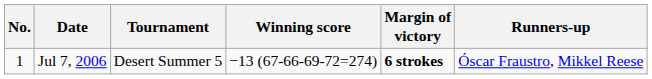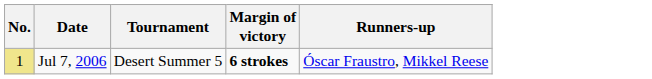- column: Winning score | −13 (67-66-69-72=274)
Jul 7, 2006 | No.: no background -> khaki background
